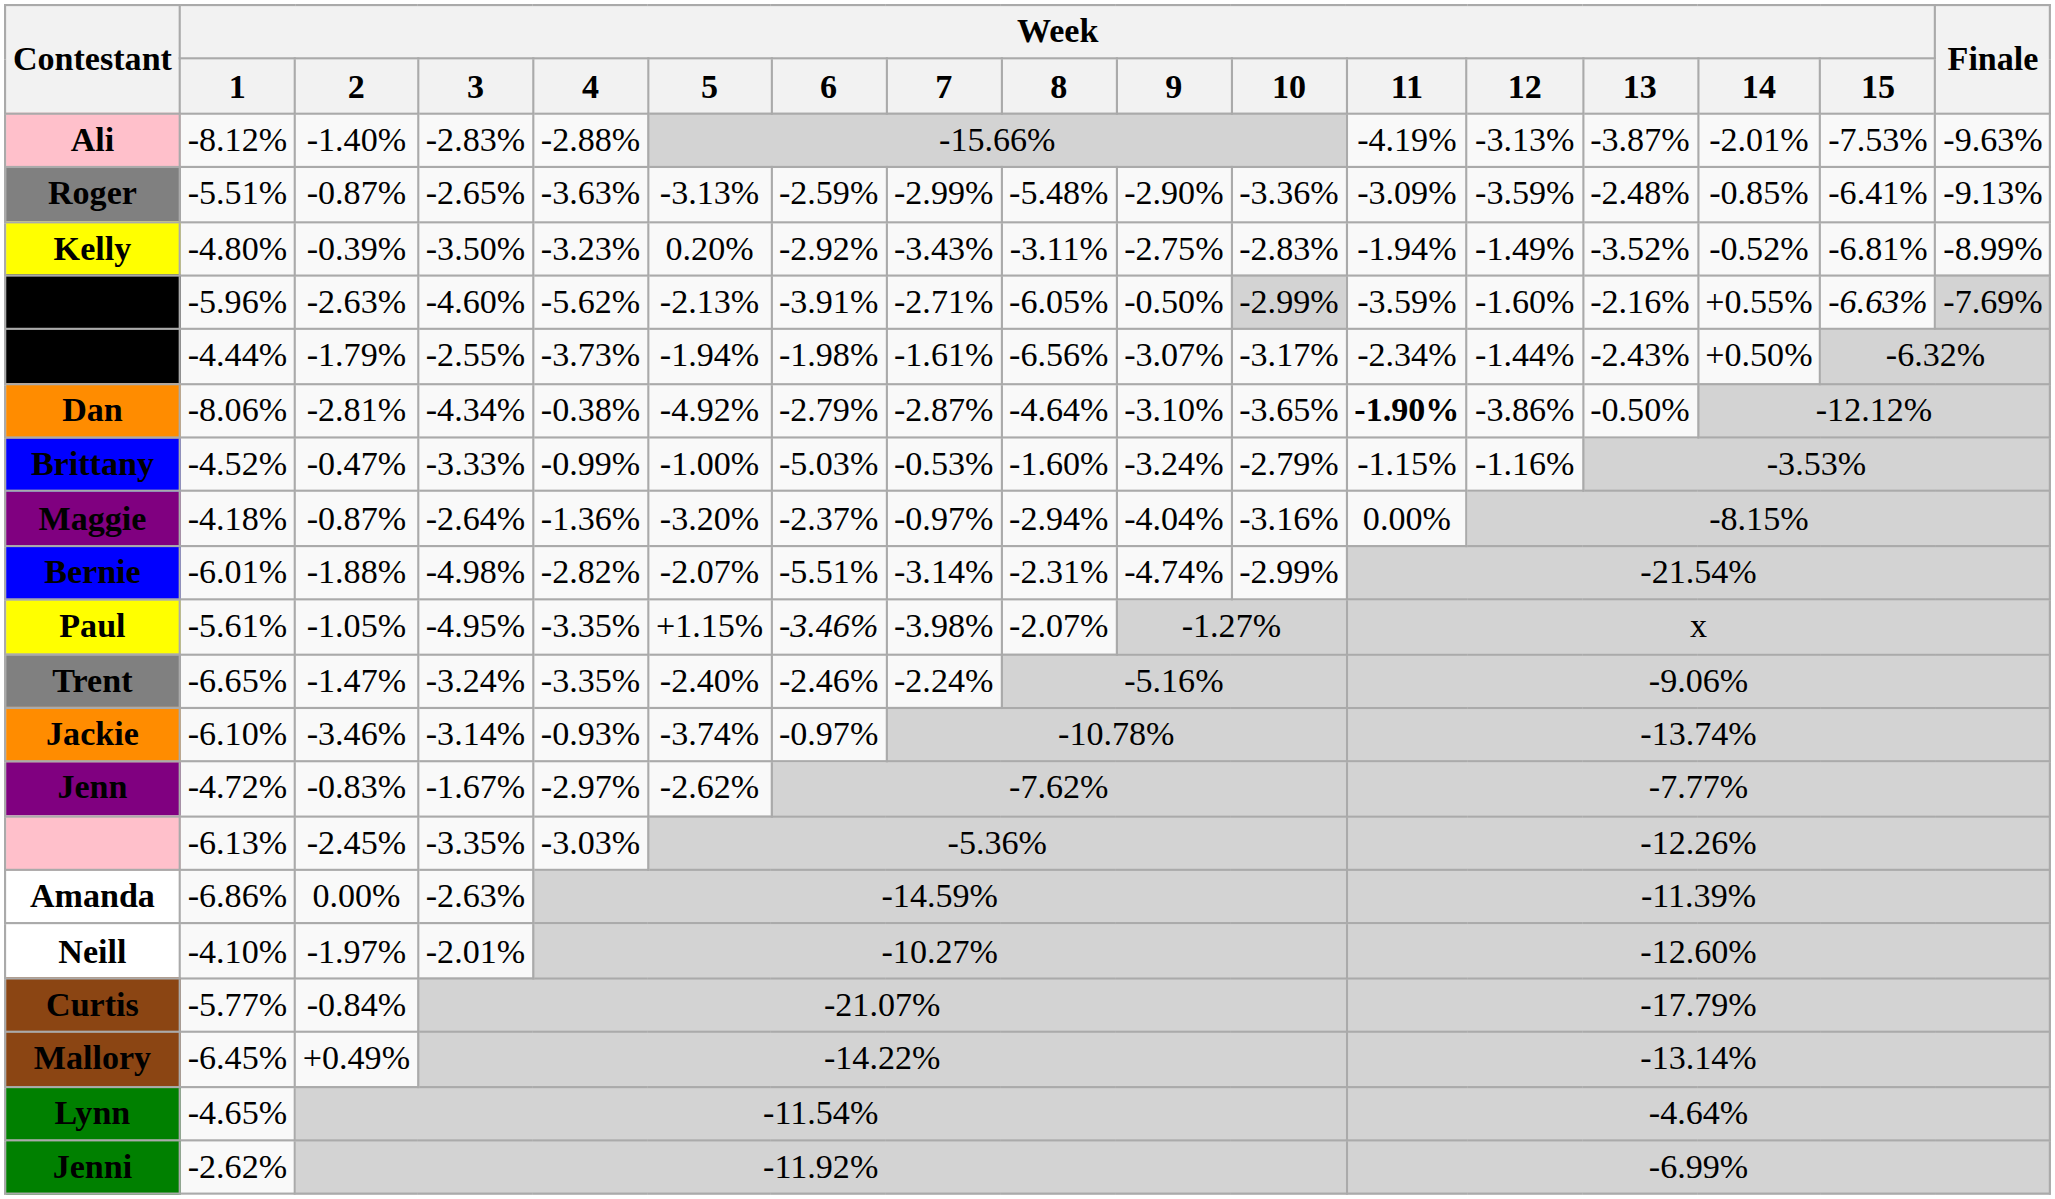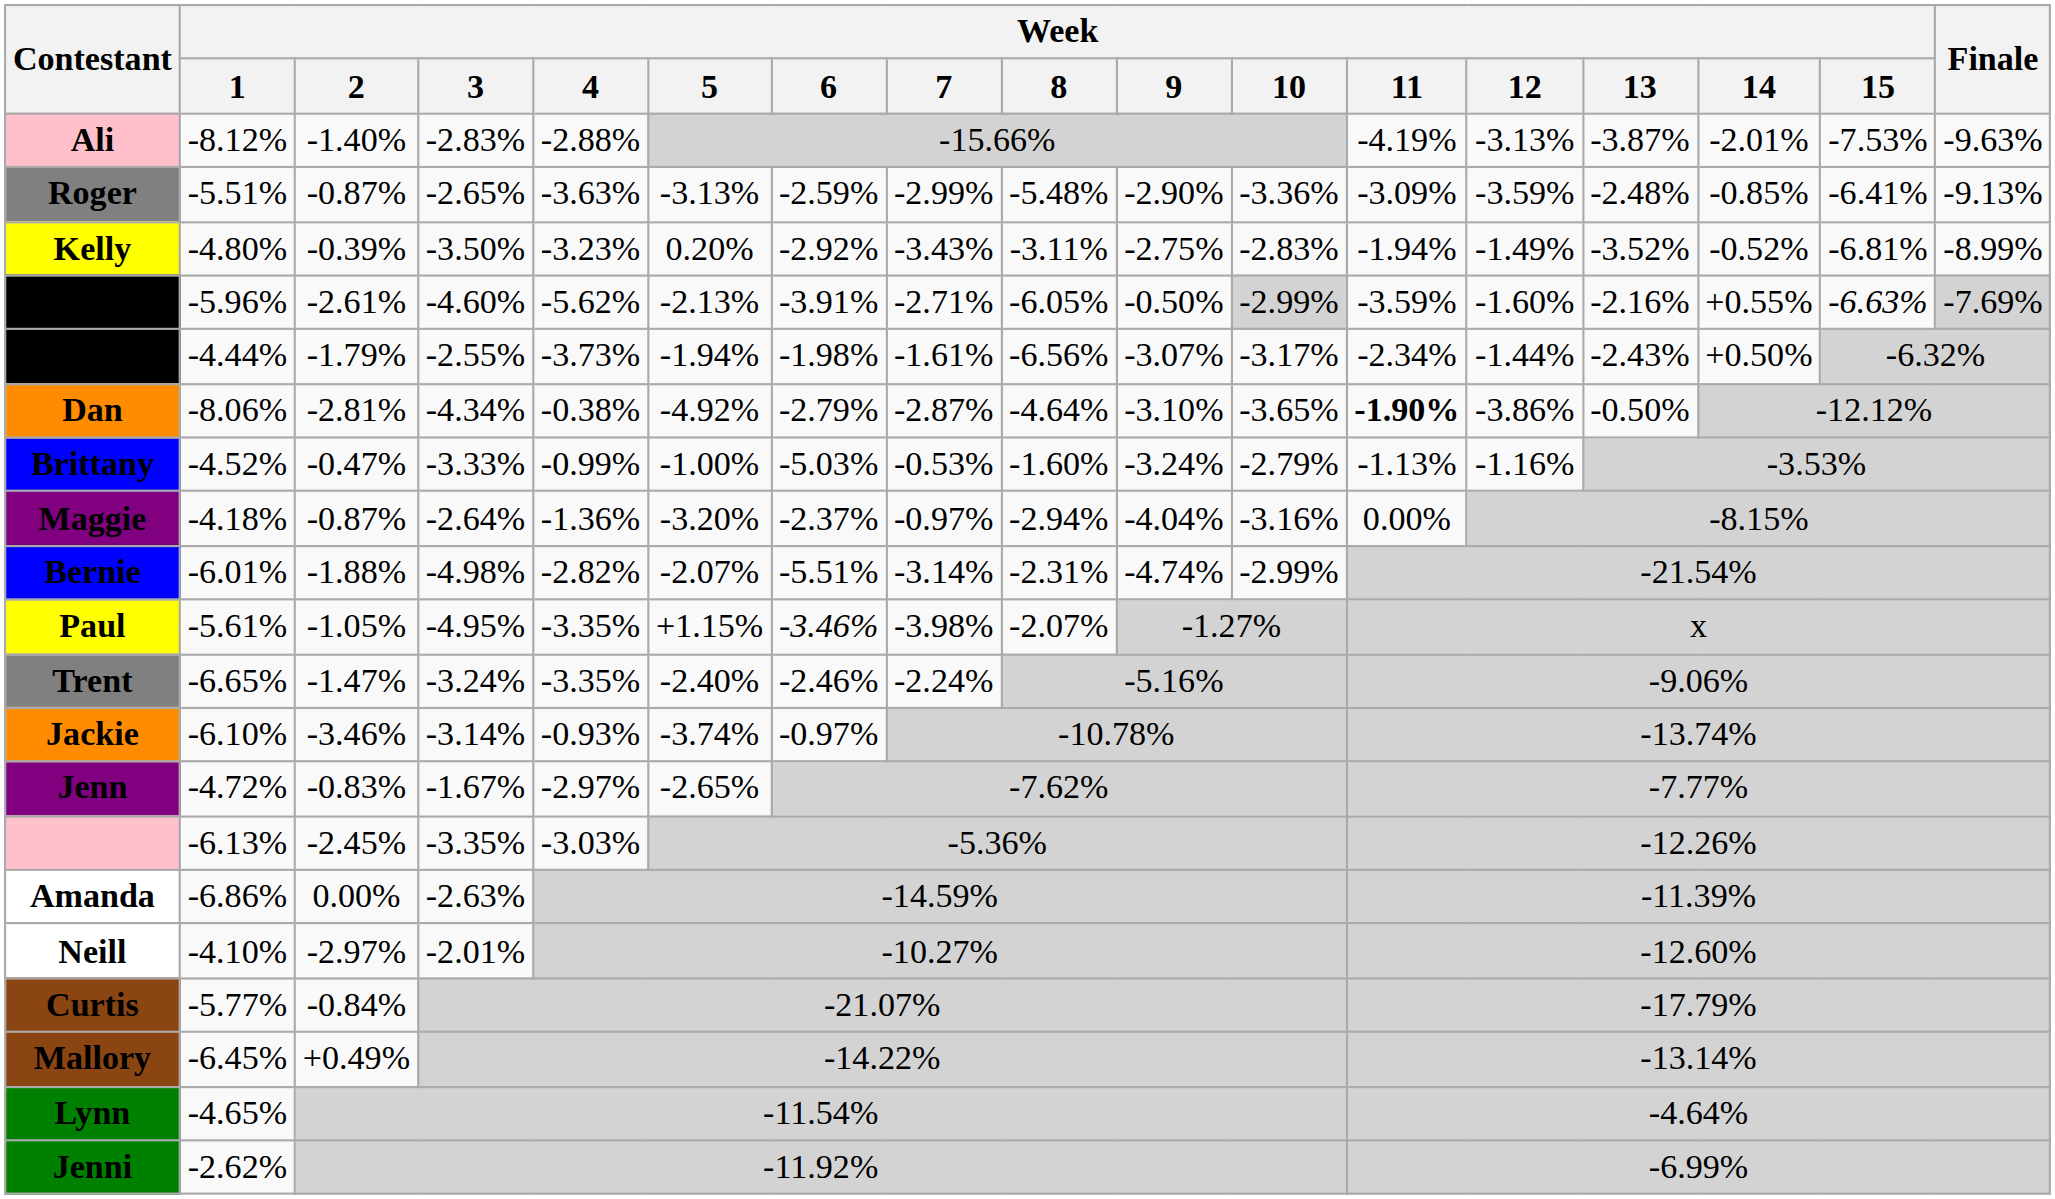Mark | Week / 2: -2.63% -> -2.61%
Brittany | Week / 11: -1.15% -> -1.13%
Jenn | Week / 5: -2.62% -> -2.65%
Neill | Week / 2: -1.97% -> -2.97%
